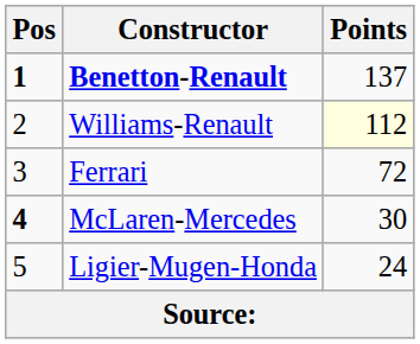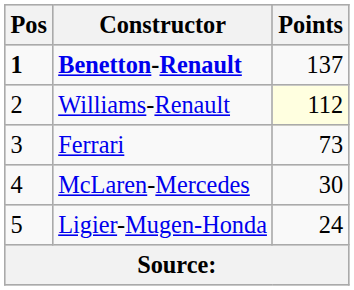Ferrari | Points: 72 -> 73
McLaren-Mercedes | Pos: bold -> normal
